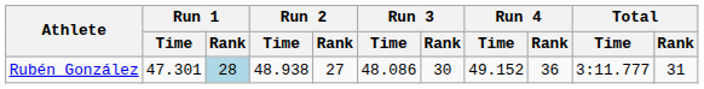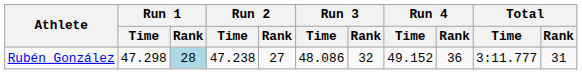Rubén González | Run 1 / Time: 47.301 -> 47.298
Rubén González | Run 2 / Time: 48.938 -> 47.238
Rubén González | Run 3 / Rank: 30 -> 32
